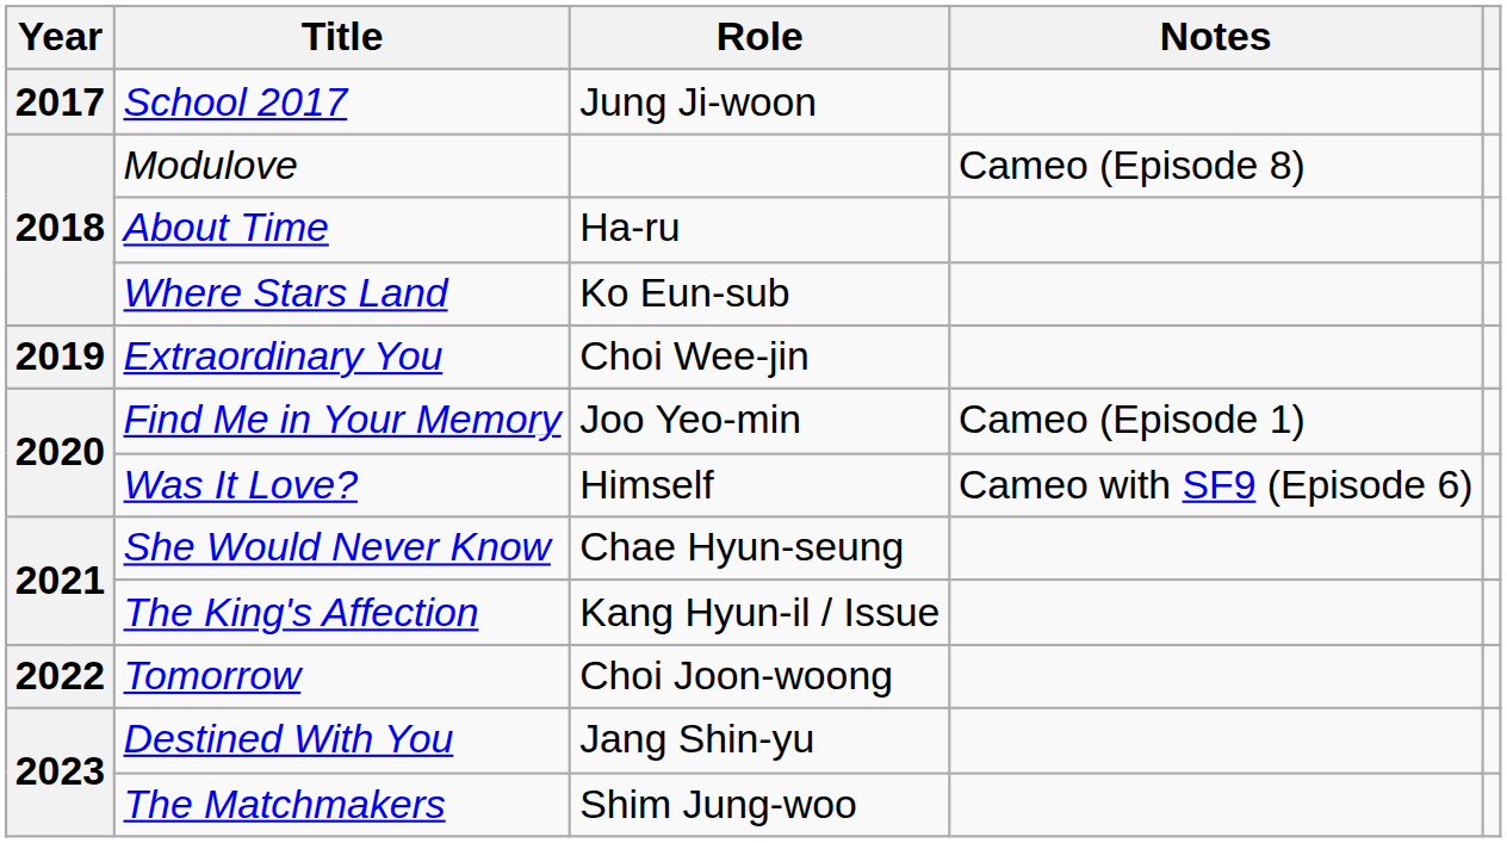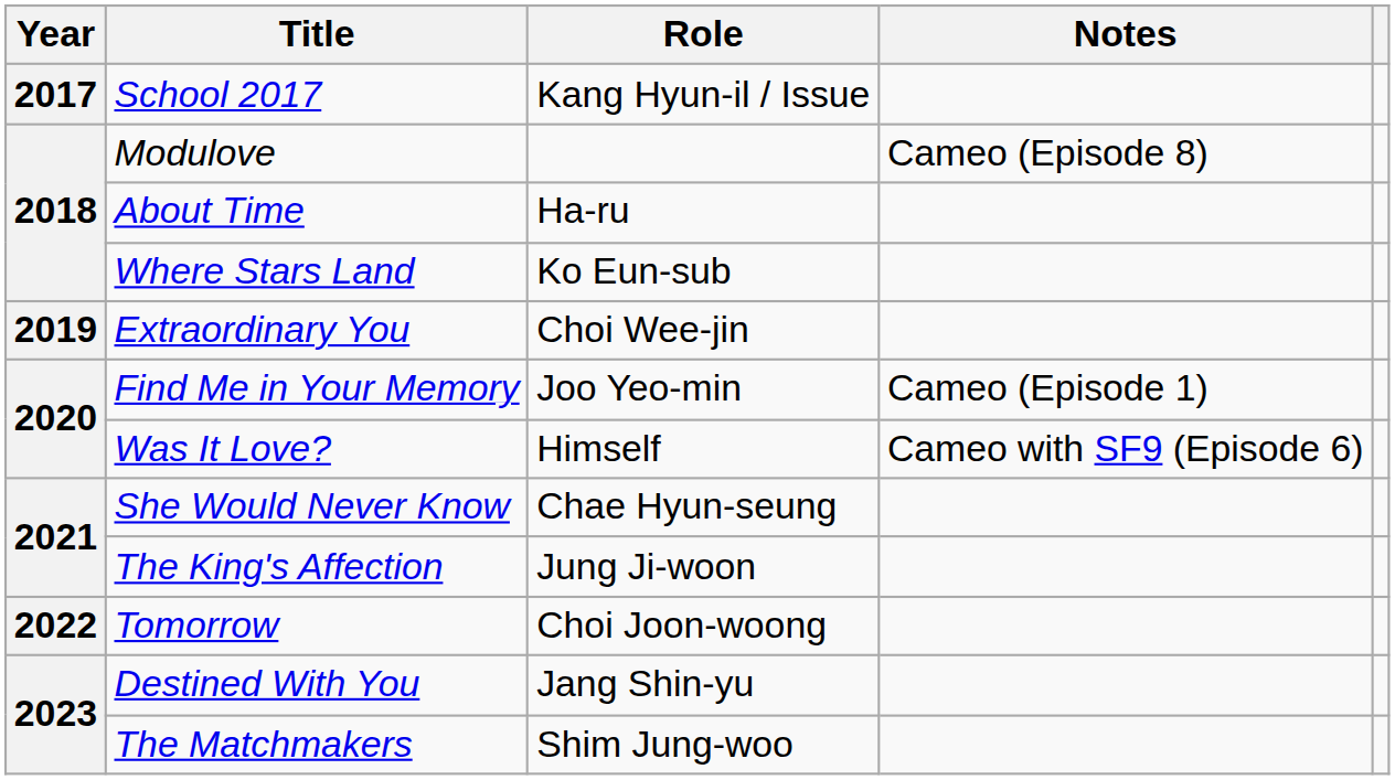School 2017 | Role: Jung Ji-woon -> Kang Hyun-il / Issue
The King's Affection | Role: Kang Hyun-il / Issue -> Jung Ji-woon
